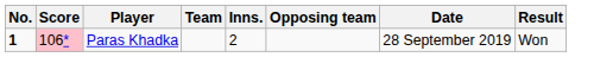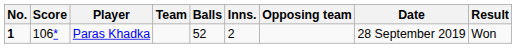+ column: Balls | 52
Paras Khadka | Score: pink background -> no background
